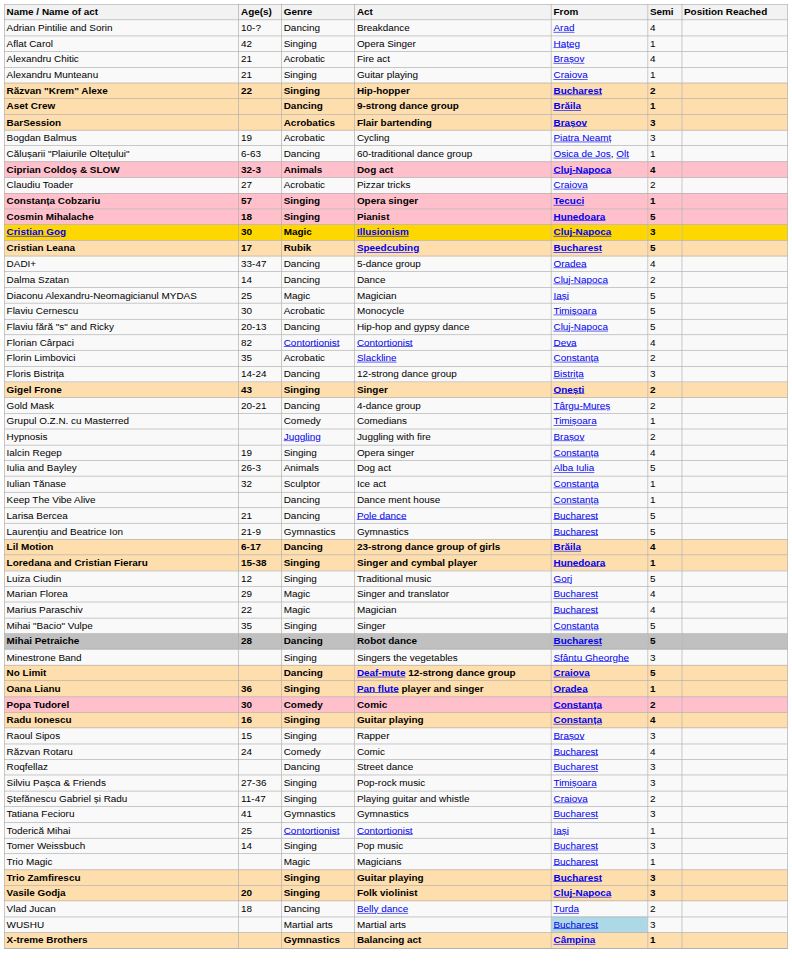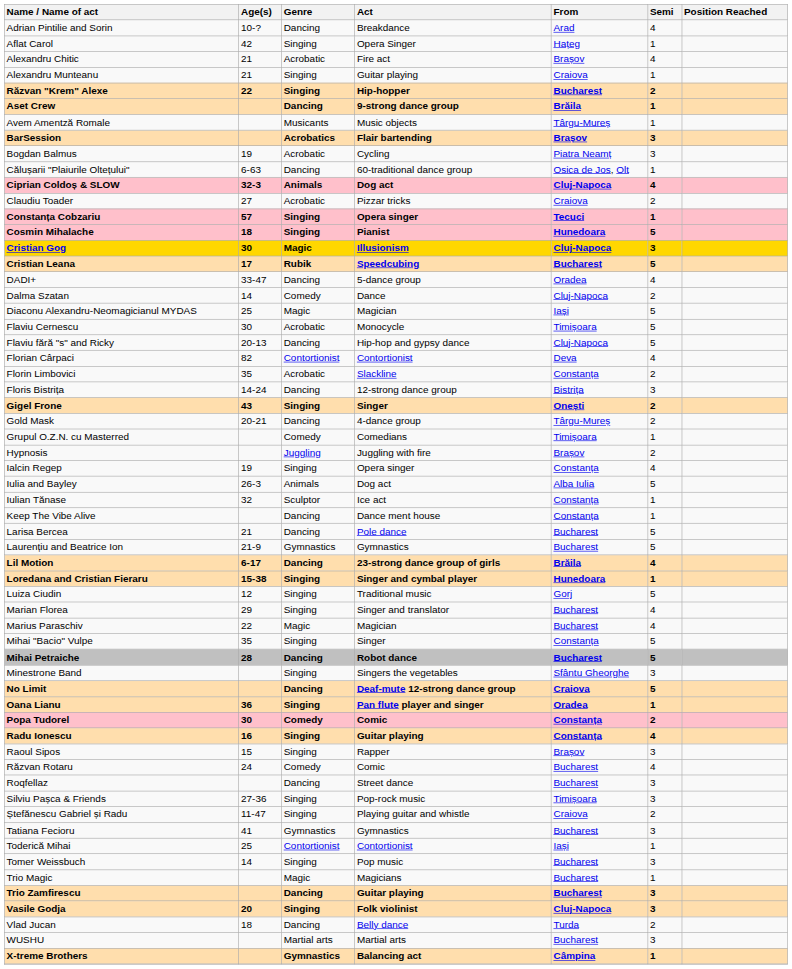+ row: Avem Amentză Romale | Musicants | Music objects | Târgu-Mureș | 1
Dalma Szatan | Genre: Dancing -> Comedy
Marian Florea | Genre: Magic -> Singing
Trio Zamfirescu | Genre: Singing -> Dancing
WUSHU | From: lightblue background -> no background
